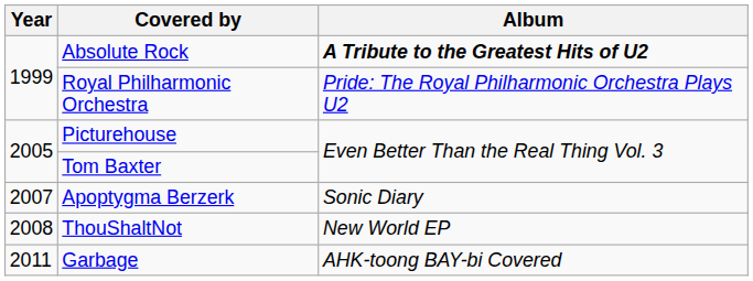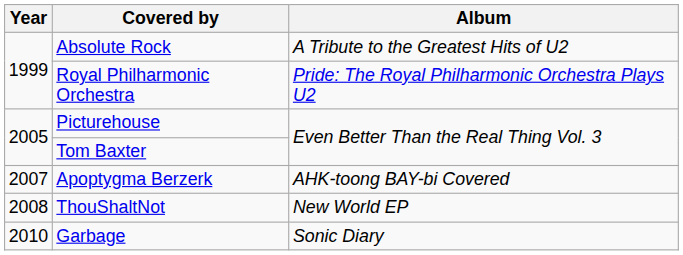Absolute Rock | Album: bold -> normal
Apoptygma Berzerk | Album: Sonic Diary -> AHK-toong BAY-bi Covered
Garbage | Year: 2011 -> 2010
Garbage | Album: AHK-toong BAY-bi Covered -> Sonic Diary
